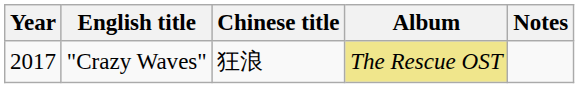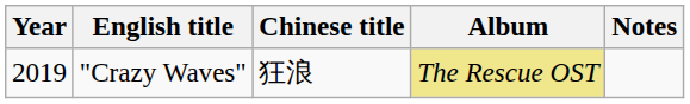"Crazy Waves" | Year: 2017 -> 2019
